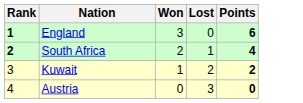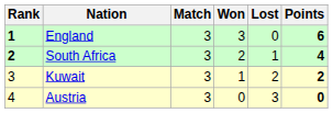+ column: Match | 3 | 3 | 3 | 3
